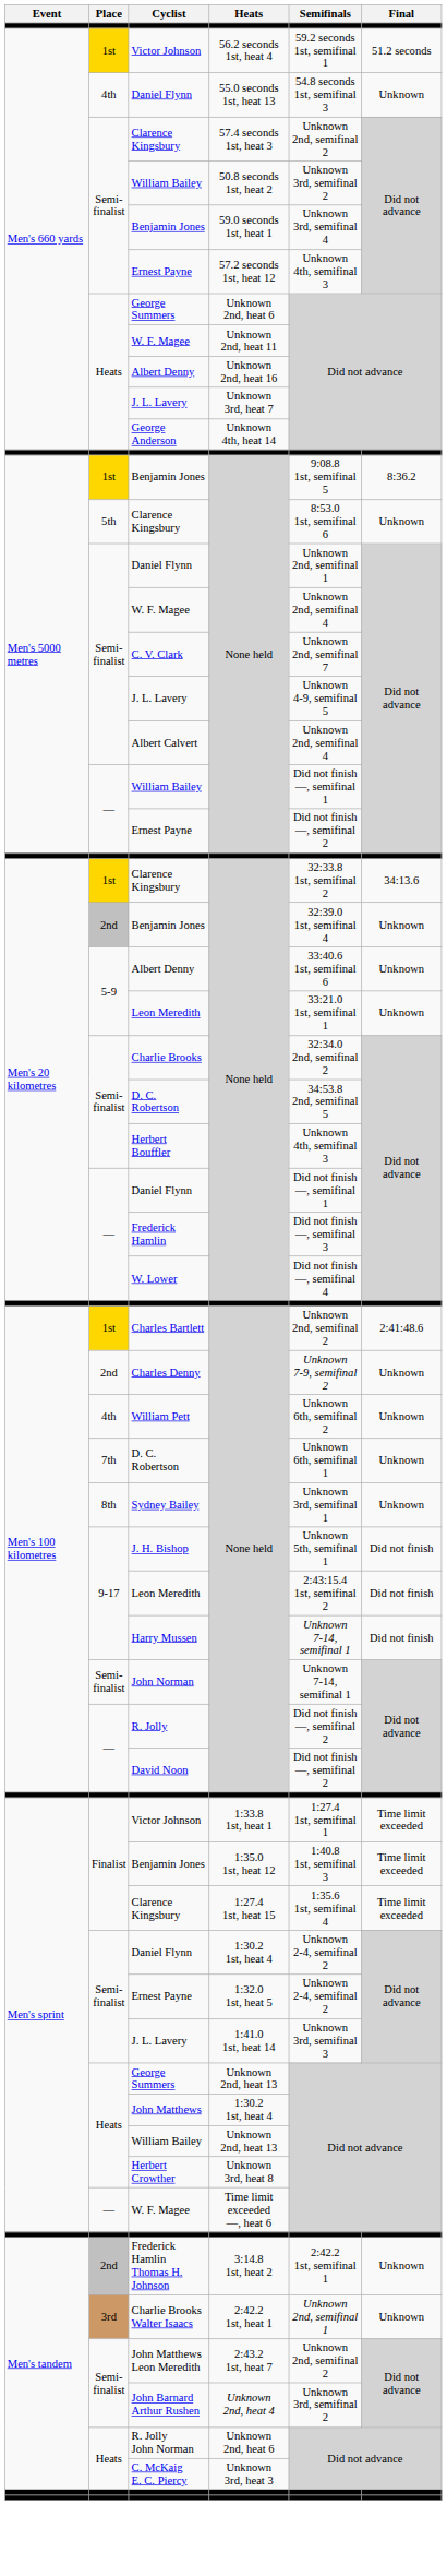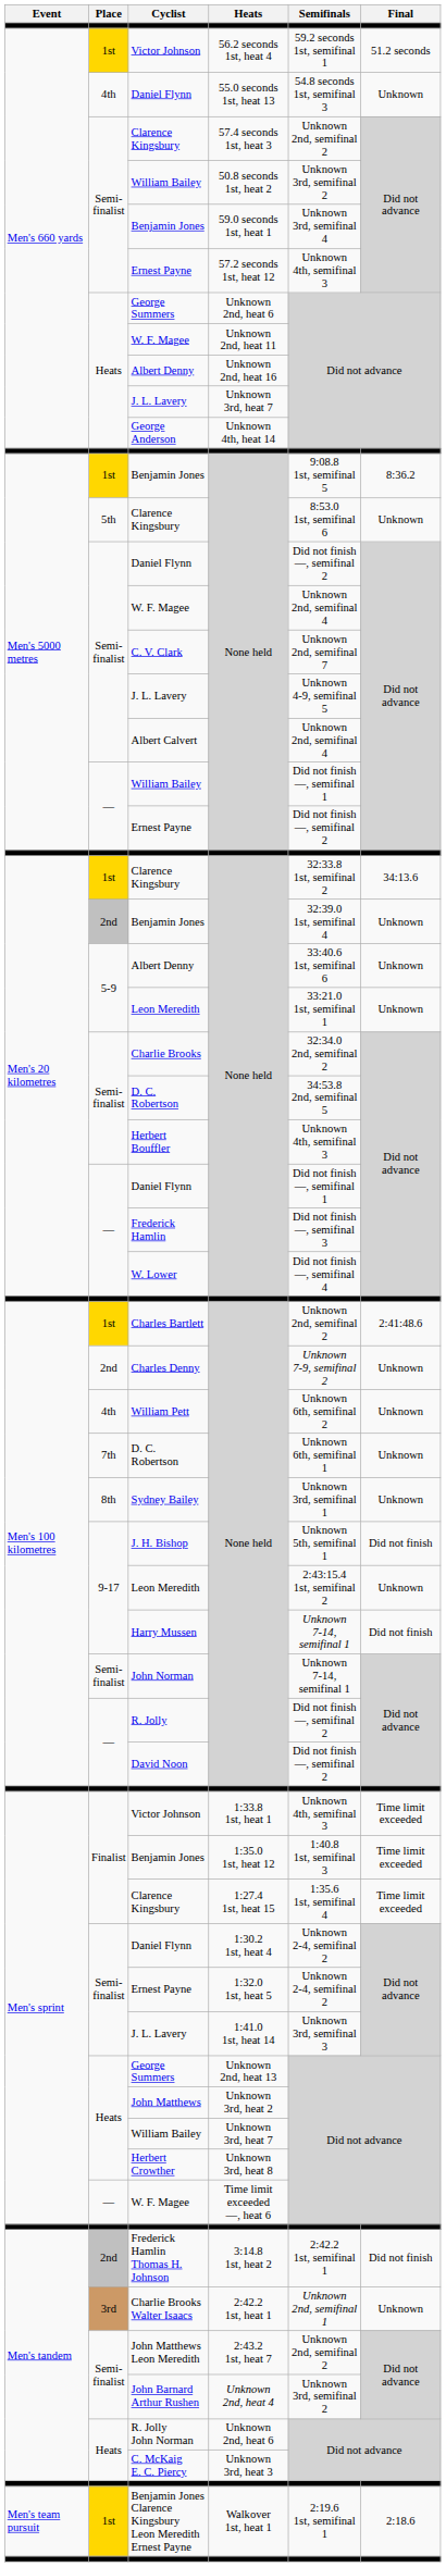Men's 5000 metres / Daniel Flynn | Semifinals: Unknown 2nd, semifinal 1 -> Did not finish —, semifinal 2
Men's 100 kilometres / Leon Meredith | Final: Did not finish -> Unknown
Men's sprint / Victor Johnson | Semifinals: 1:27.4 1st, semifinal 1 -> Unknown 4th, semifinal 3
John Matthews | Heats: 1:30.2 1st, heat 4 -> Unknown 3rd, heat 2
Men's sprint / William Bailey | Heats: Unknown 2nd, heat 13 -> Unknown 3rd, heat 7
Frederick Hamlin Thomas H. Johnson | Final: Unknown -> Did not finish
+ row: Men's team pursuit | 1st | Benjamin Jones Clarence Kingsbury Leon Meredith Ernest Payne | Walkover 1st, heat 1 | 2:19.6 1st, semifinal 1 | 2:18.6
